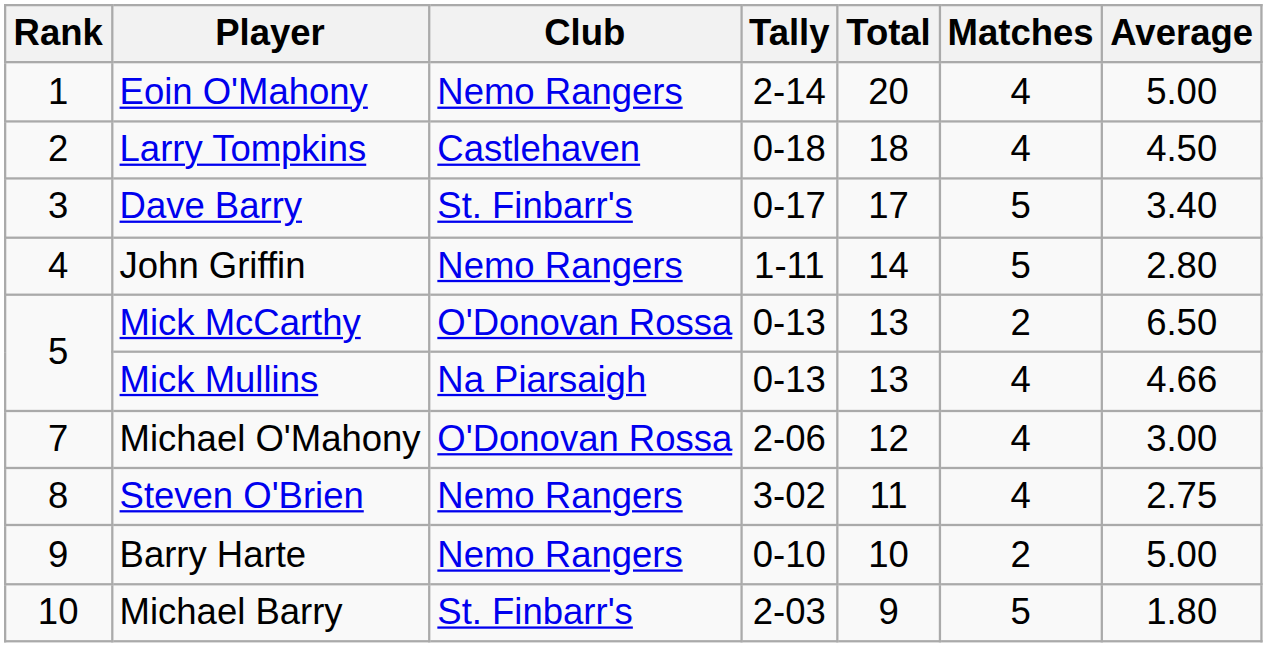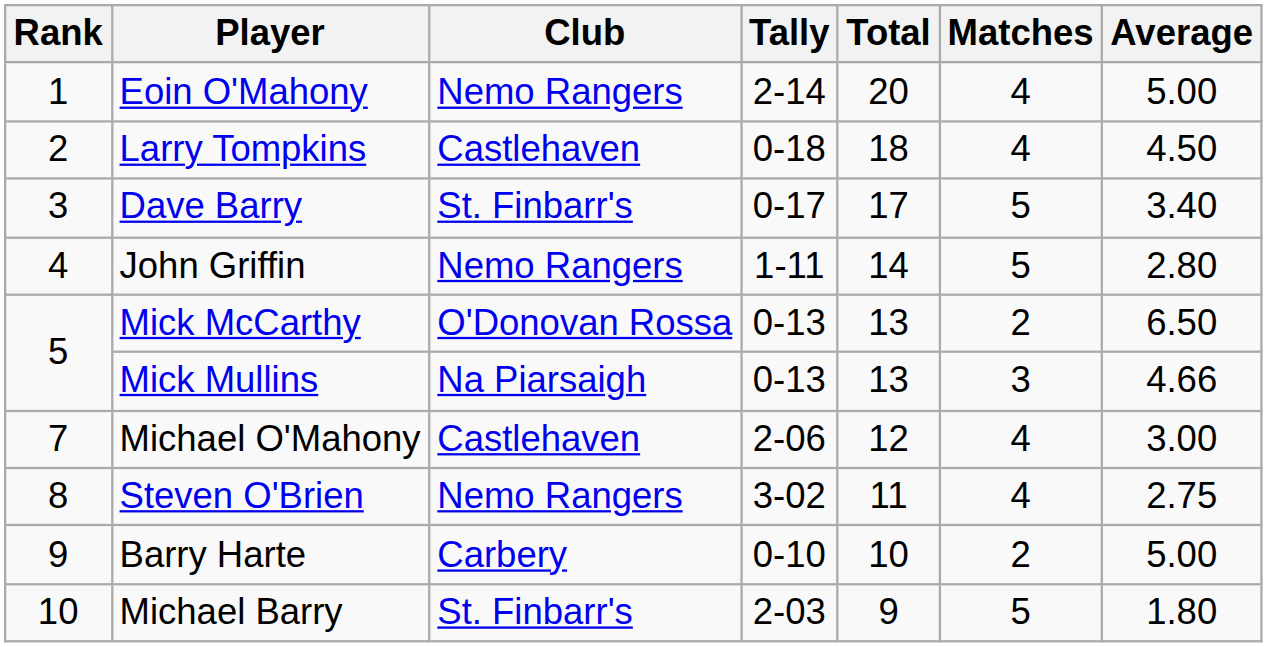Mick Mullins | Matches: 4 -> 3
Michael O'Mahony | Club: O'Donovan Rossa -> Castlehaven
Barry Harte | Club: Nemo Rangers -> Carbery
